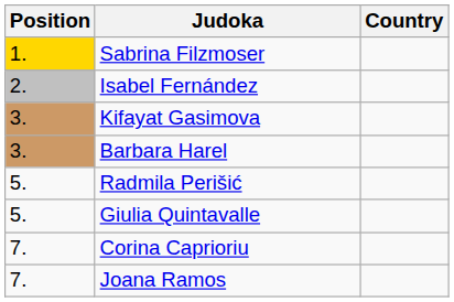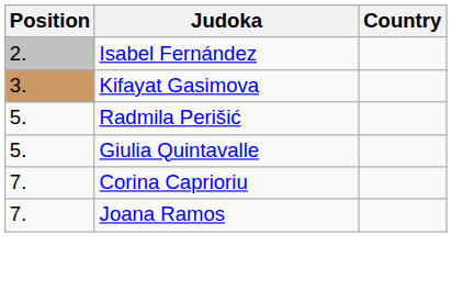- row: 1. | Sabrina Filzmoser
- row: 3. | Barbara Harel
